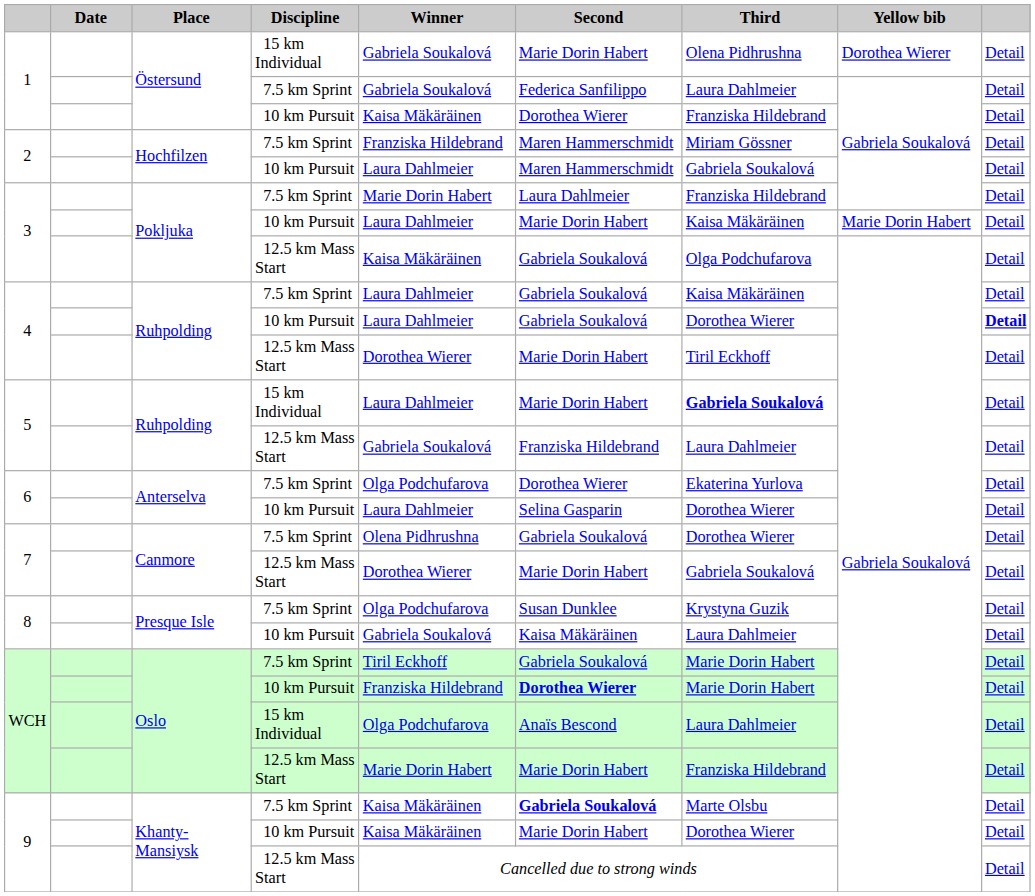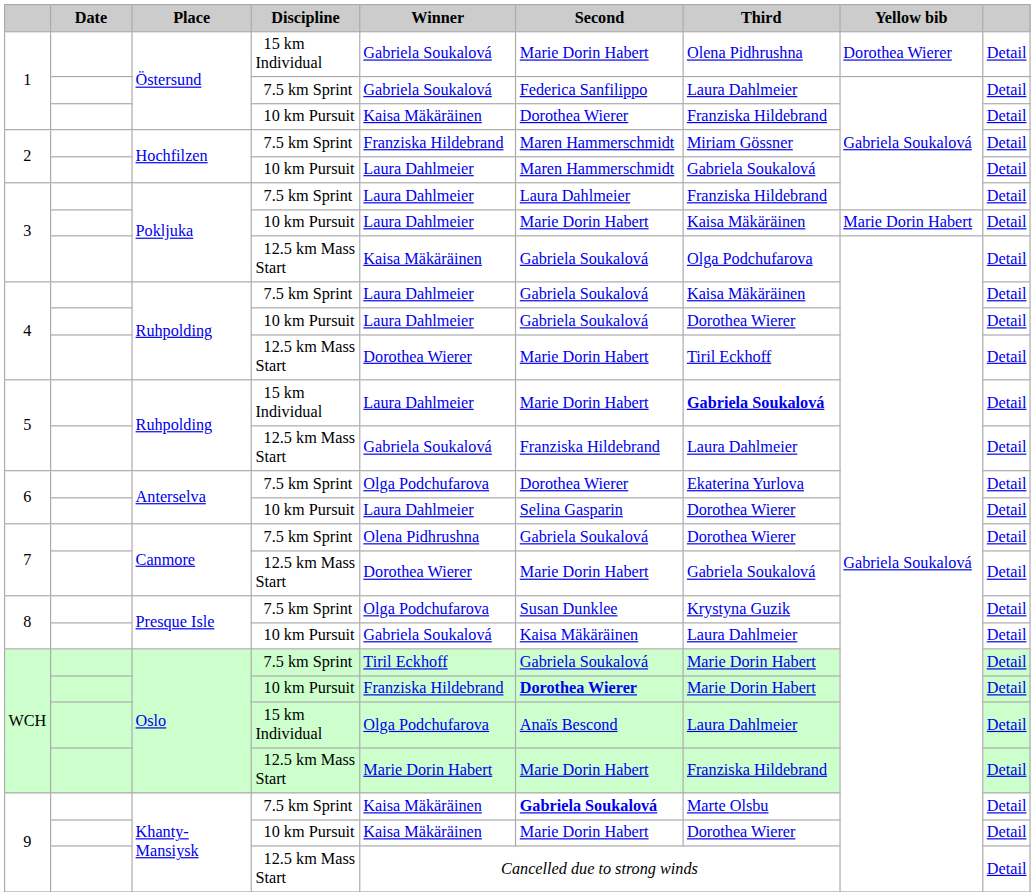3 / 7.5 km Sprint | Winner: Marie Dorin Habert -> Laura Dahlmeier
4 / 10 km Pursuit | column 9: bold -> normal
